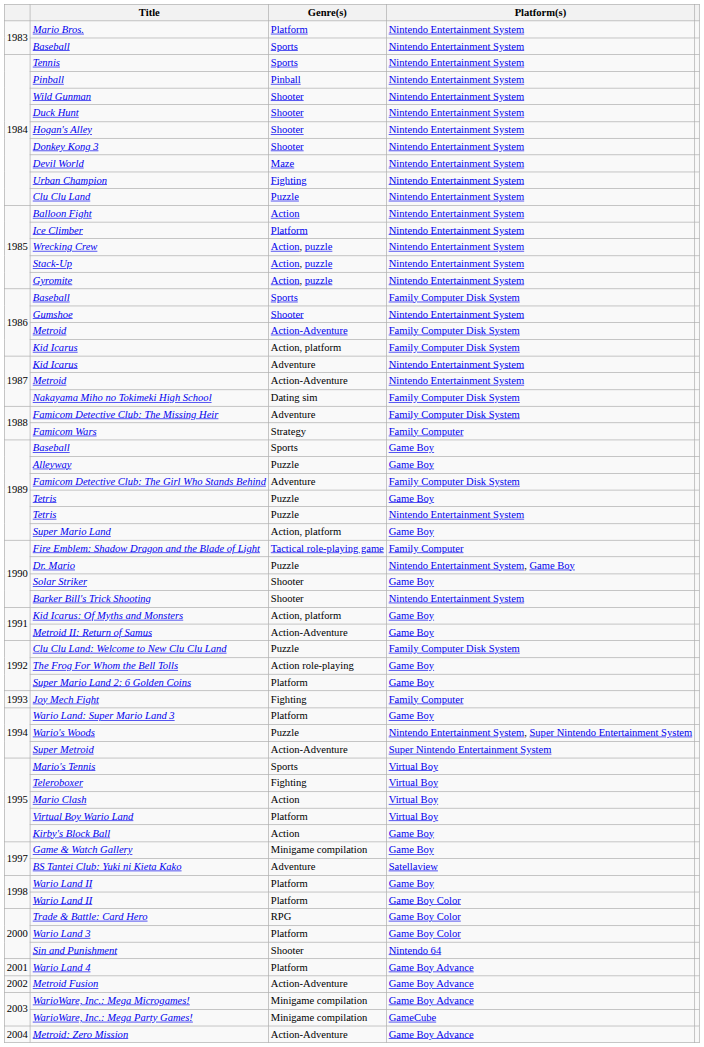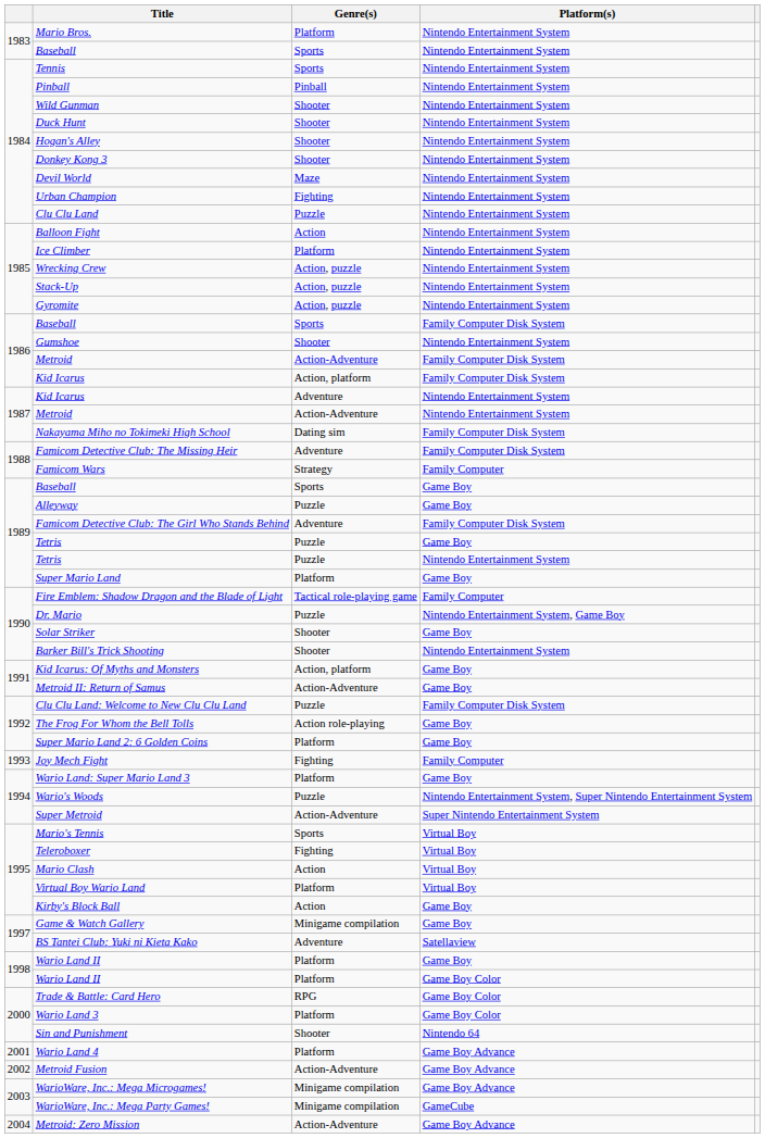Super Mario Land | Genre(s): Action, platform -> Platform
